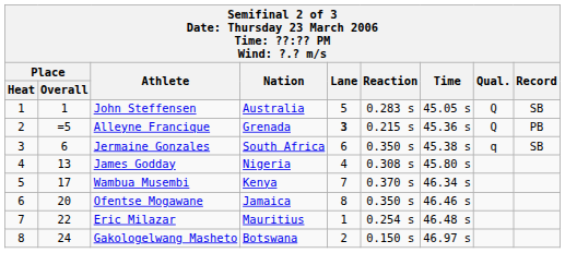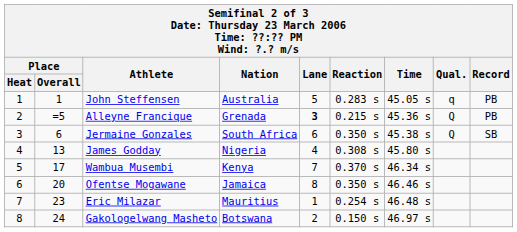John Steffensen | Qual.: Q -> q
John Steffensen | Record: SB -> PB
Jermaine Gonzales | Qual.: q -> Q
Eric Milazar | Place / Overall: 22 -> 23
